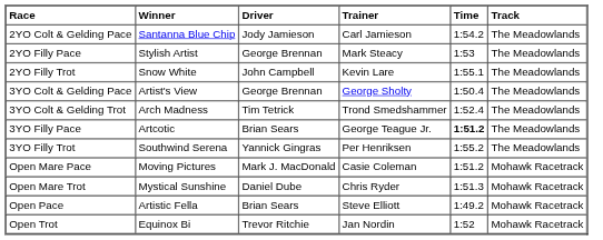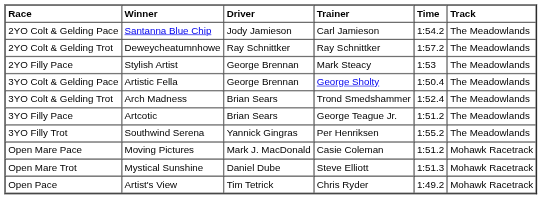+ row: 2YO Colt & Gelding Trot | Deweycheatumnhowe | Ray Schnittker | Ray Schnittker | 1:57.2 | The Meadowlands
- row: 2YO Filly Trot | Snow White | John Campbell | Kevin Lare | 1:55.1 | The Meadowlands
3YO Colt & Gelding Pace | Winner: Artist's View -> Artistic Fella
3YO Colt & Gelding Trot | Driver: Tim Tetrick -> Brian Sears
3YO Filly Pace | Time: bold -> normal
Open Mare Trot | Trainer: Chris Ryder -> Steve Elliott
Open Pace | Winner: Artistic Fella -> Artist's View
Open Pace | Driver: Brian Sears -> Tim Tetrick
Open Pace | Trainer: Steve Elliott -> Chris Ryder
- row: Open Trot | Equinox Bi | Trevor Ritchie | Jan Nordin | 1:52 | Mohawk Racetrack
